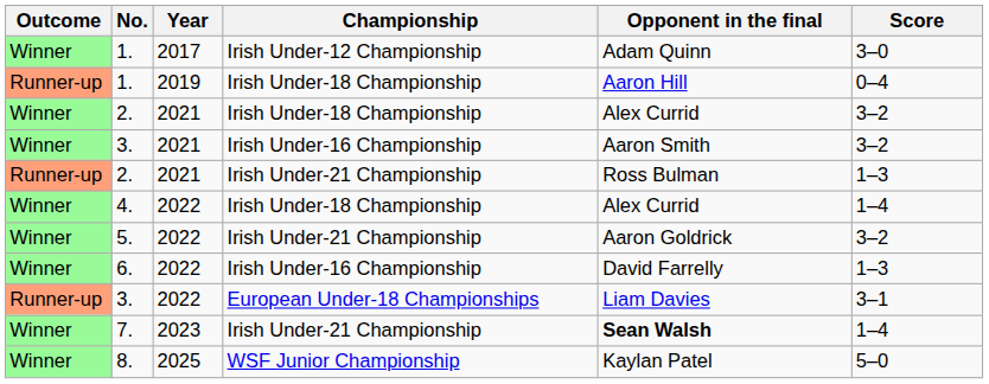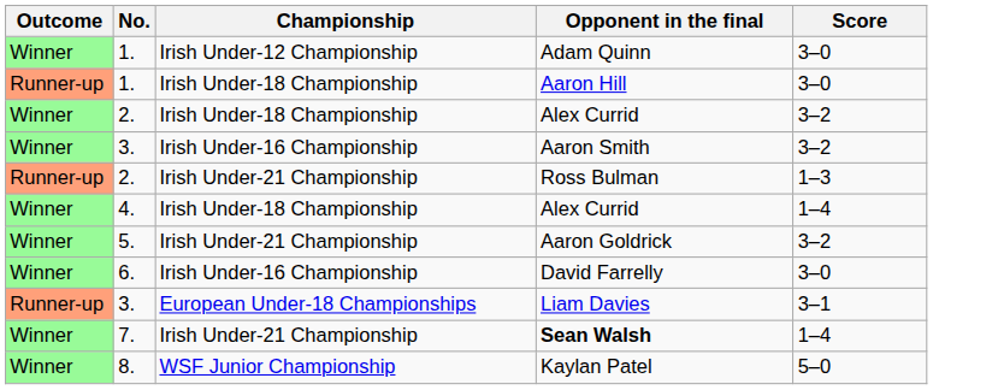- column: Year | 2017 | 2019 | 2021 | 2021 | 2021 | 2022 | 2022 | 2022 | 2022 | 2023 | 2025
1. / Irish Under-18 Championship | Score: 0–4 -> 3–0
6. | Score: 1–3 -> 3–0
